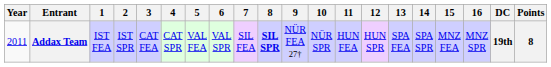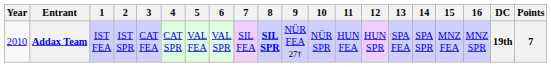Addax Team | Year: 2011 -> 2010
Addax Team | Points: 8 -> 7
